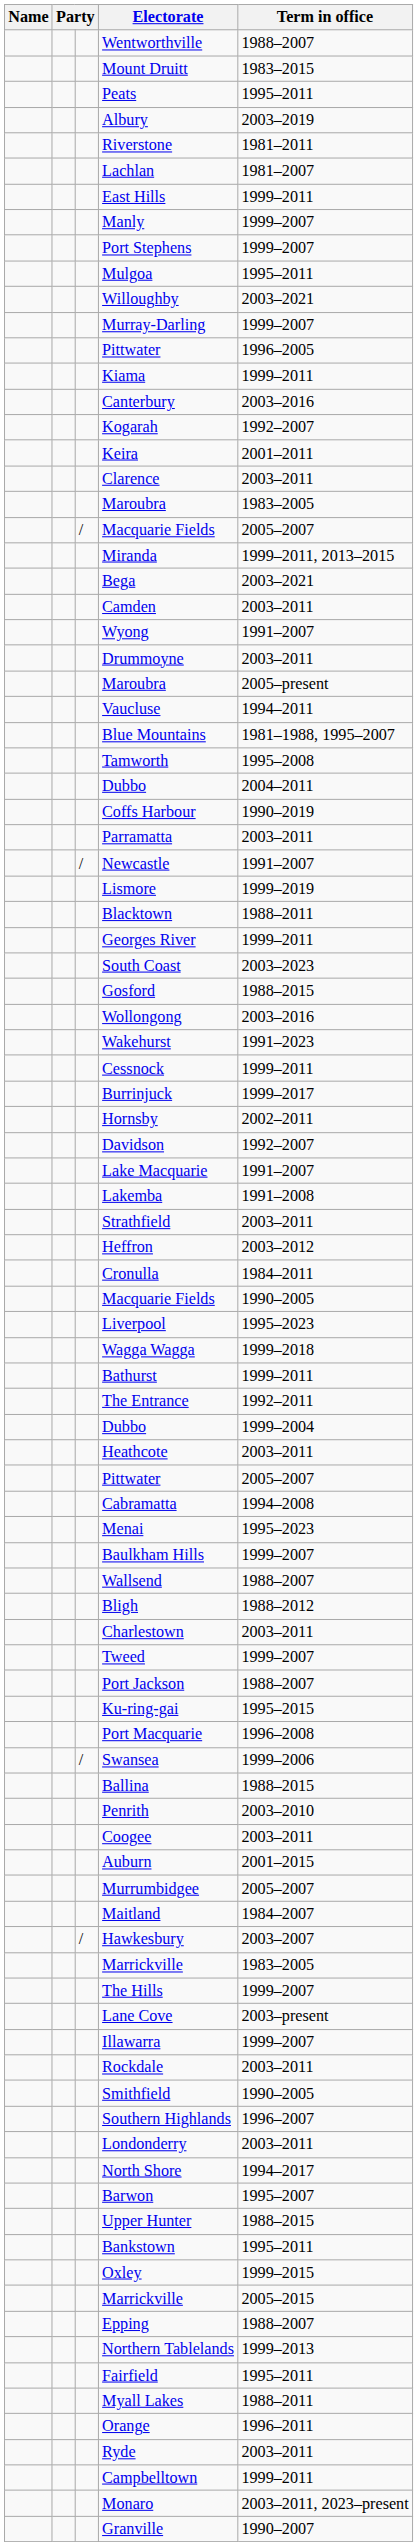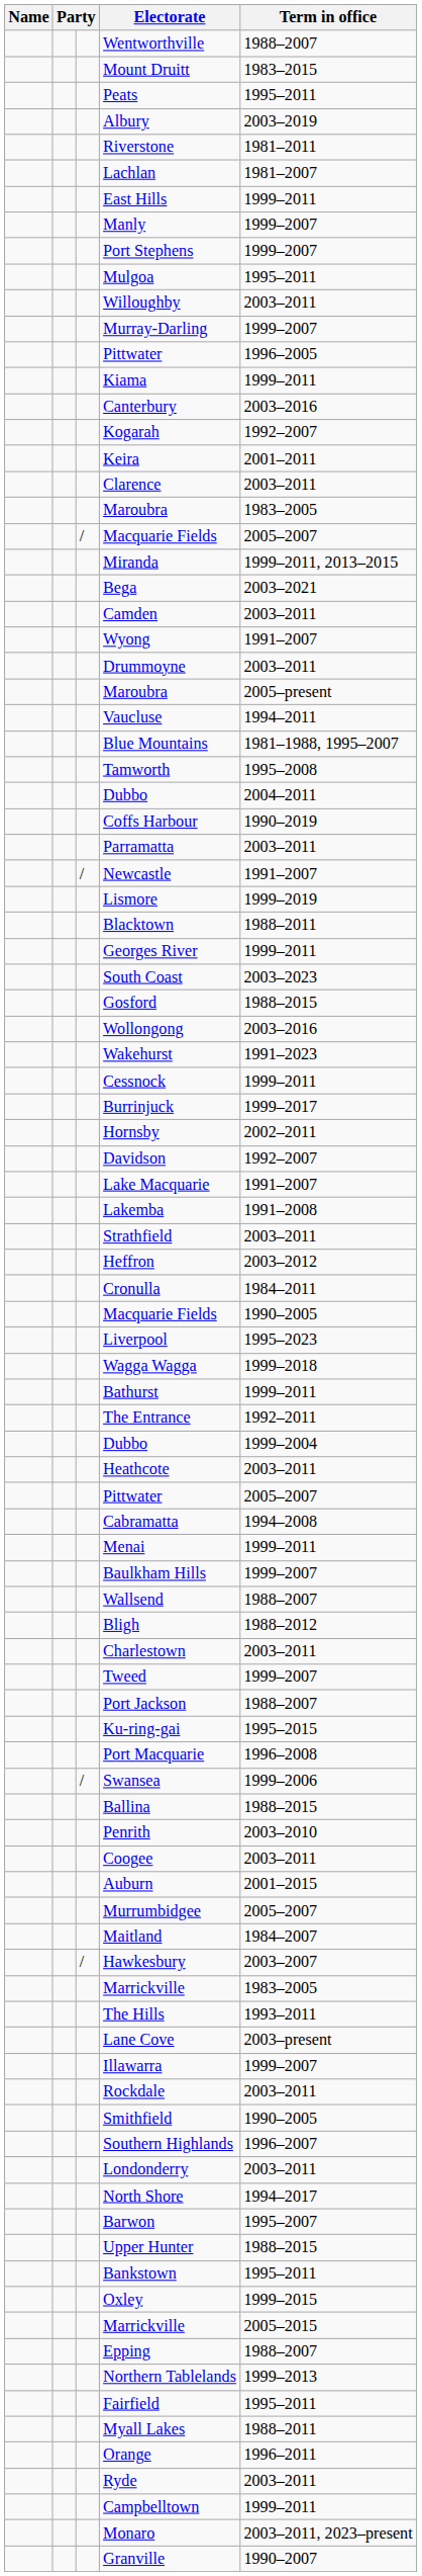Willoughby | Term in office: 2003–2021 -> 2003–2011
Menai | Term in office: 1995–2023 -> 1999–2011
The Hills | Term in office: 1999–2007 -> 1993–2011
